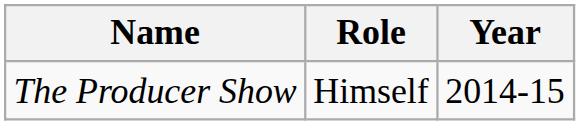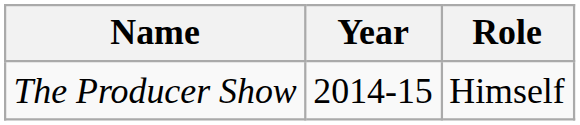columns swapped: Year <-> Role
